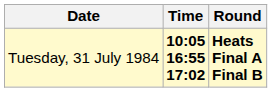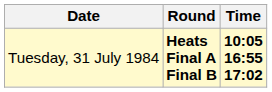columns swapped: Time <-> Round
